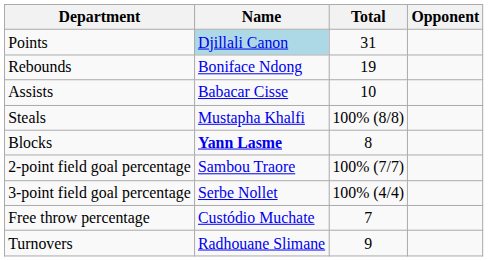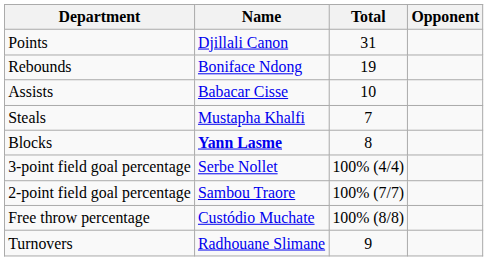Points | Name: lightblue background -> no background
Steals | Total: 100% (8/8) -> 7
rows swapped: 2-point field goal percentage <-> 3-point field goal percentage
Free throw percentage | Total: 7 -> 100% (8/8)
